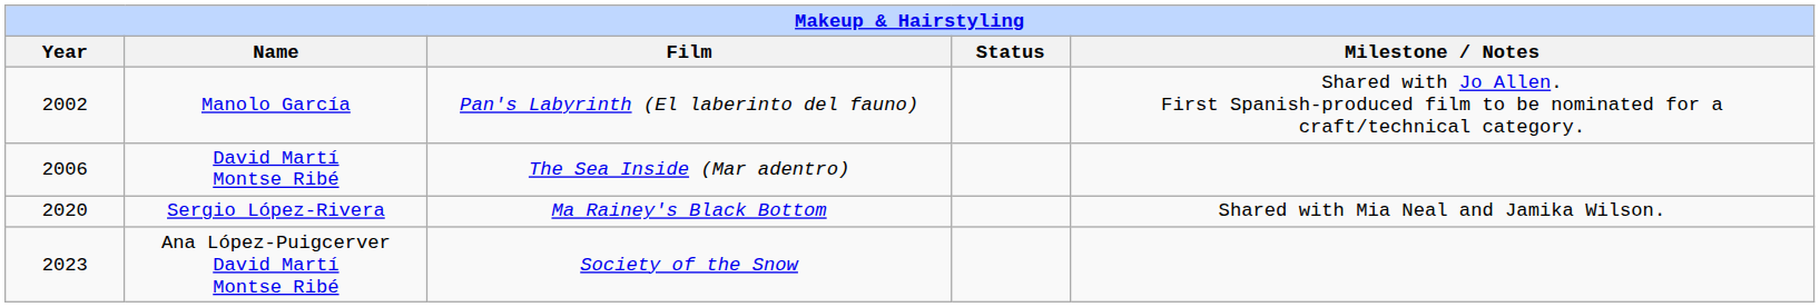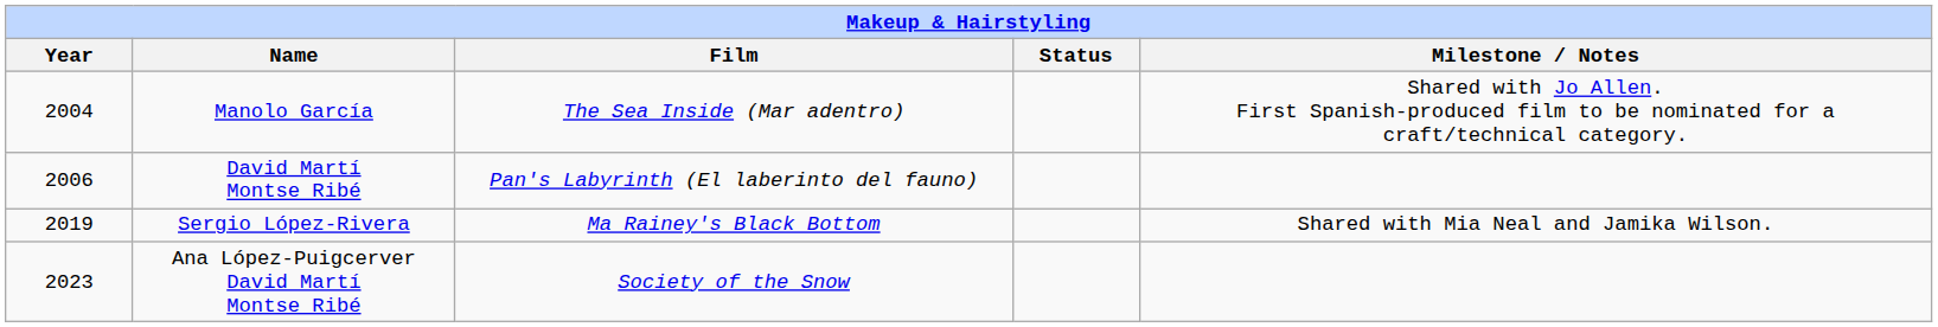Manolo García | Year: 2002 -> 2004
Manolo García | Film: Pan's Labyrinth (El laberinto del fauno) -> The Sea Inside (Mar adentro)
David Martí Montse Ribé | Film: The Sea Inside (Mar adentro) -> Pan's Labyrinth (El laberinto del fauno)
Sergio López-Rivera | Year: 2020 -> 2019
